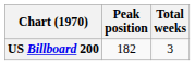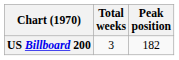columns swapped: Peak position <-> Total weeks
